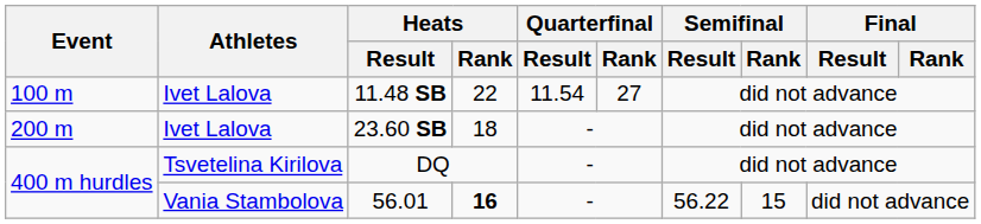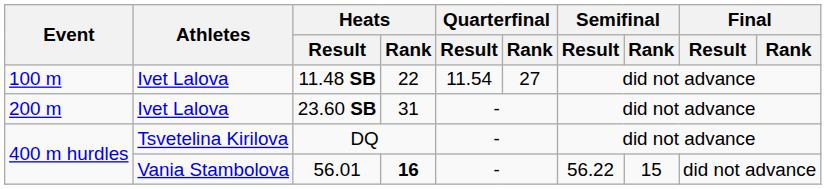23.60 SB | Heats / Rank: 18 -> 31
